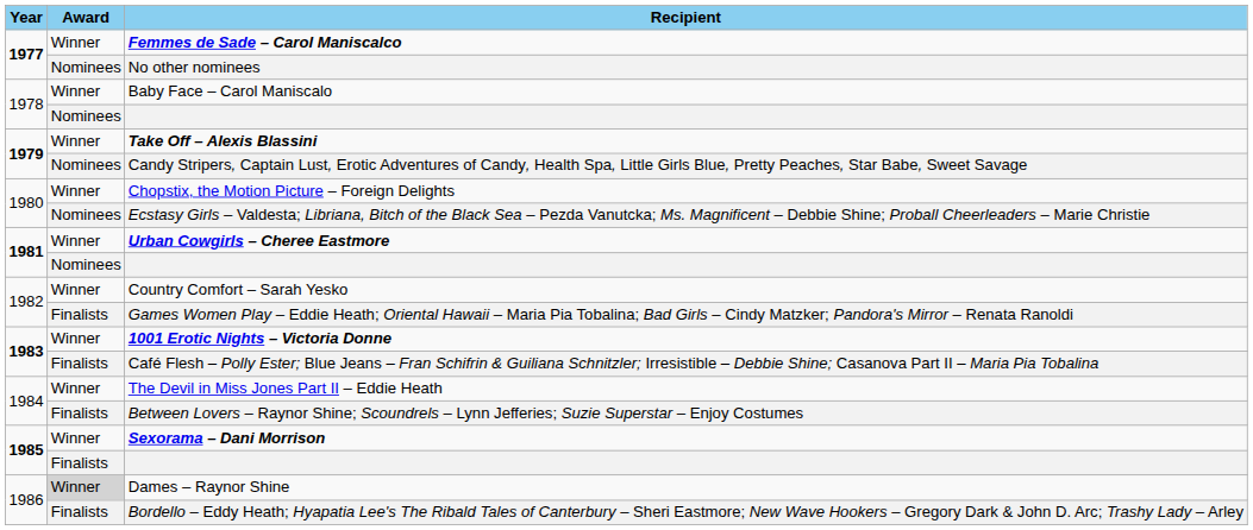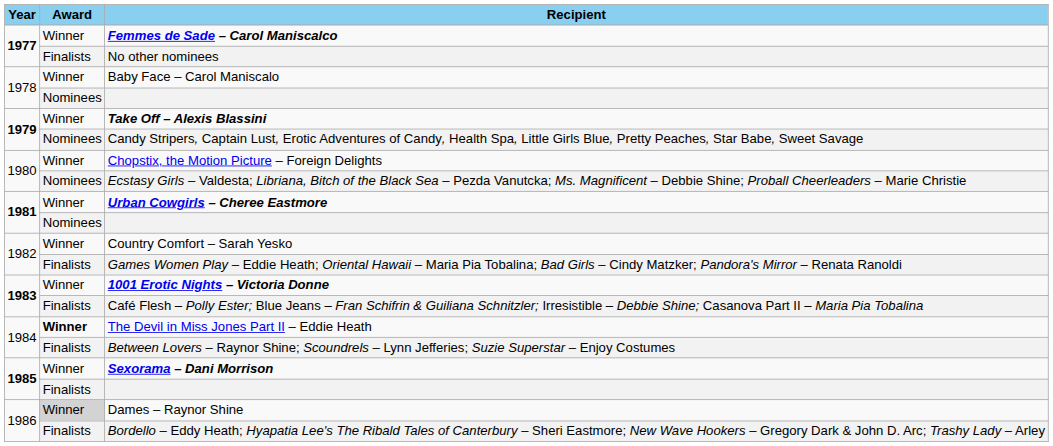No other nominees | Award: Nominees -> Finalists
The Devil in Miss Jones Part II – Eddie Heath | Award: normal -> bold
